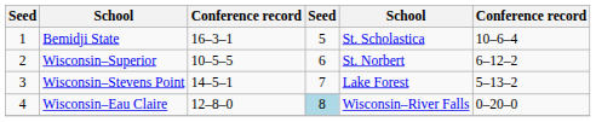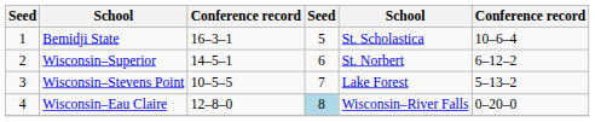Wisconsin–Superior | column 3: 10–5–5 -> 14–5–1
Wisconsin–Stevens Point | column 3: 14–5–1 -> 10–5–5
